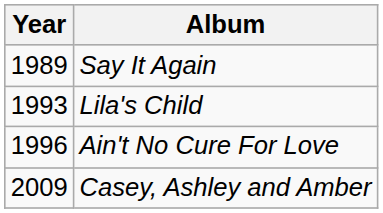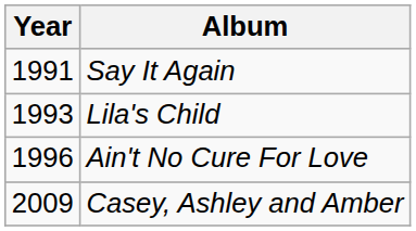Say It Again | Year: 1989 -> 1991
